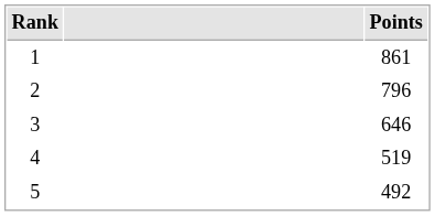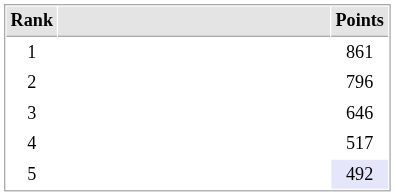4 | Points: 519 -> 517
5 | Points: no background -> lavender background
